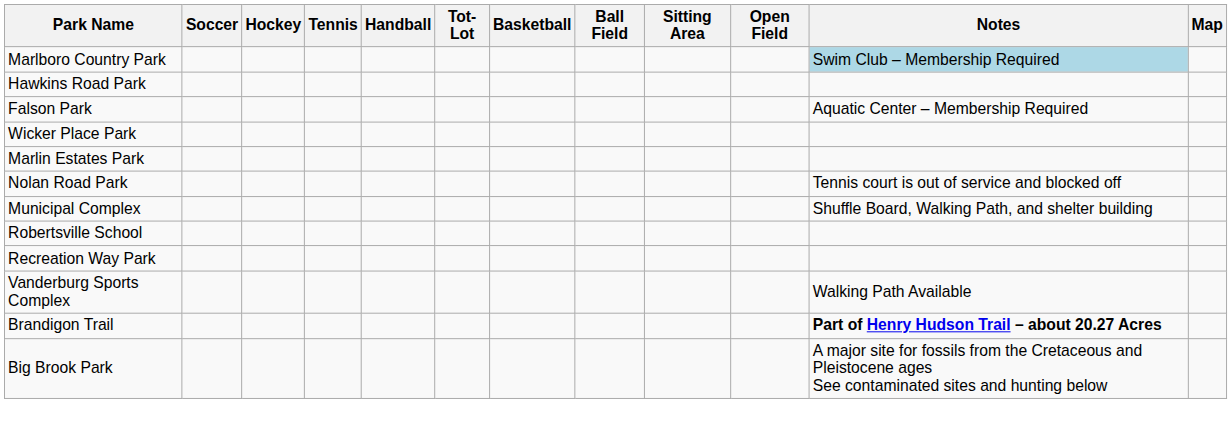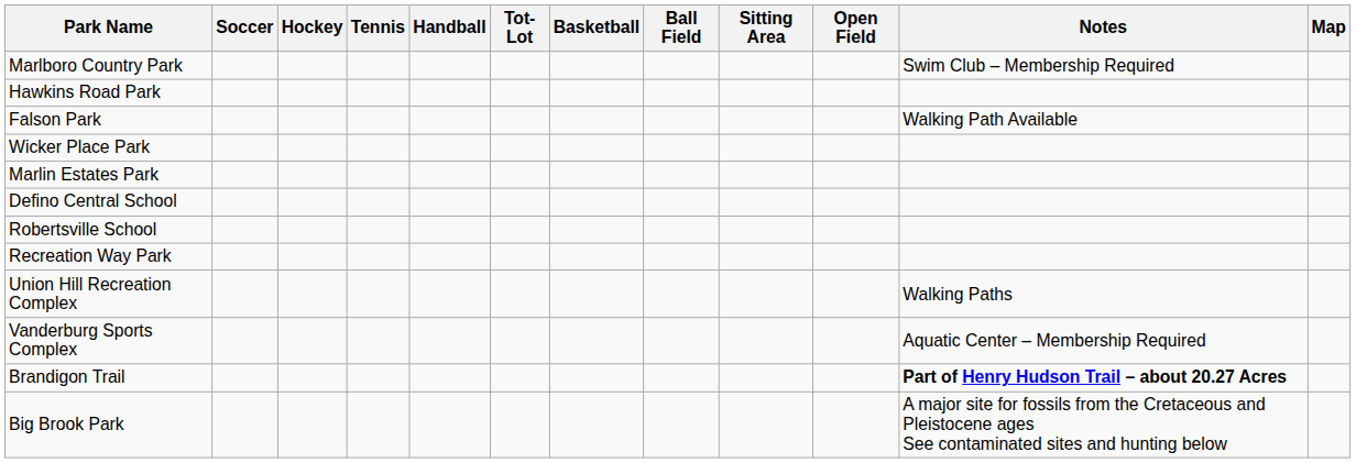Marlboro Country Park | Notes: lightblue background -> no background
Falson Park | Notes: Aquatic Center – Membership Required -> Walking Path Available
- row: Nolan Road Park | Tennis court is out of service and blocked off
- row: Municipal Complex | Shuffle Board, Walking Path, and shelter building
+ row: Defino Central School
+ row: Union Hill Recreation Complex | Walking Paths
Vanderburg Sports Complex | Notes: Walking Path Available -> Aquatic Center – Membership Required
